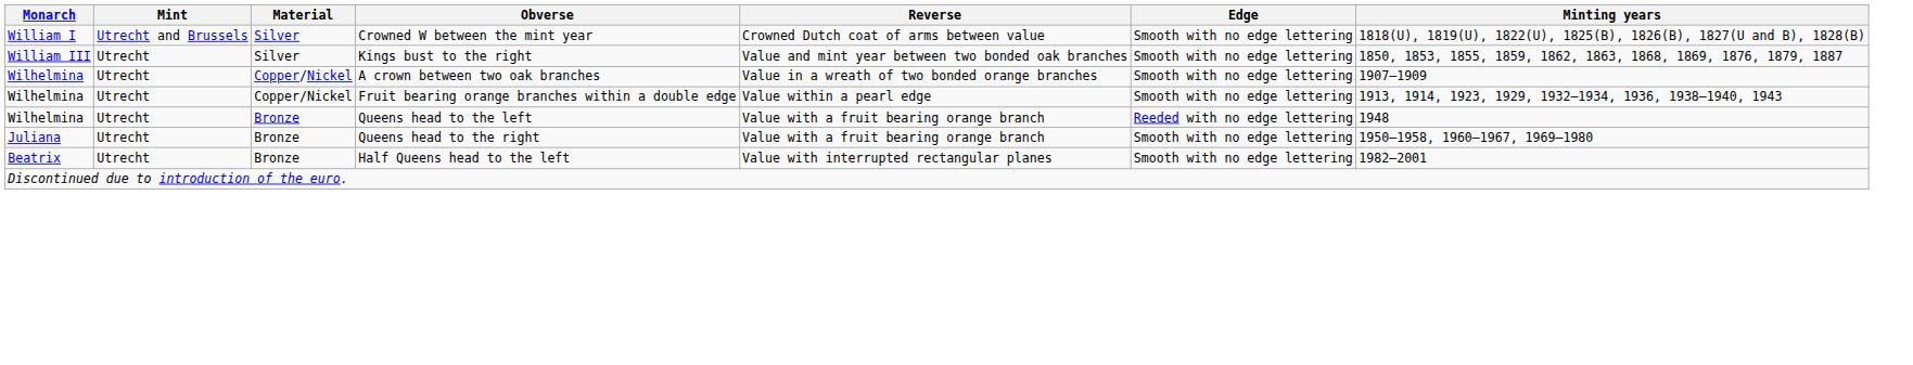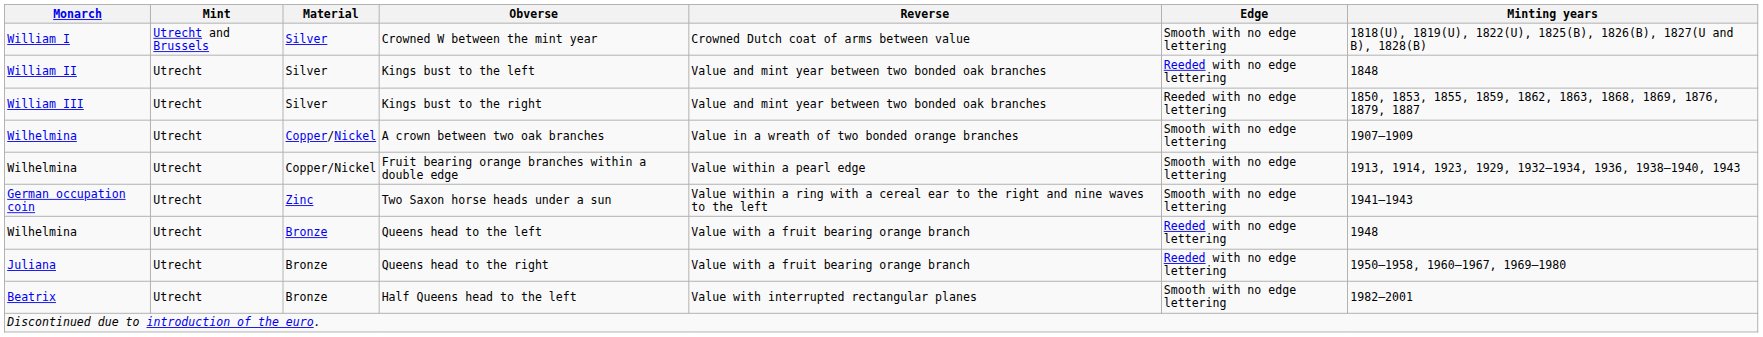+ row: William II | Utrecht | Silver | Kings bust to the left | Value and mint year between two bonded oak branches | Reeded with no edge lettering | 1848
Kings bust to the right | Edge: Smooth with no edge lettering -> Reeded with no edge lettering
+ row: German occupation coin | Utrecht | Zinc | Two Saxon horse heads under a sun | Value within a ring with a cereal ear to the right and nine waves to the left | Smooth with no edge lettering | 1941–1943
Queens head to the right | Edge: Smooth with no edge lettering -> Reeded with no edge lettering
